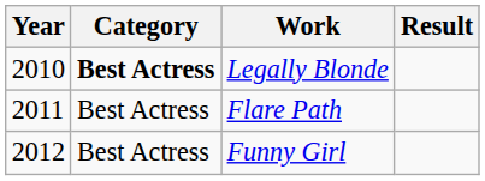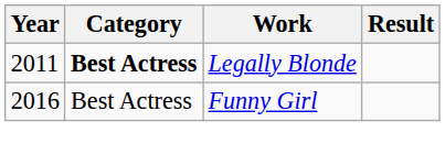Legally Blonde | Year: 2010 -> 2011
- row: 2011 | Best Actress | Flare Path
Funny Girl | Year: 2012 -> 2016
